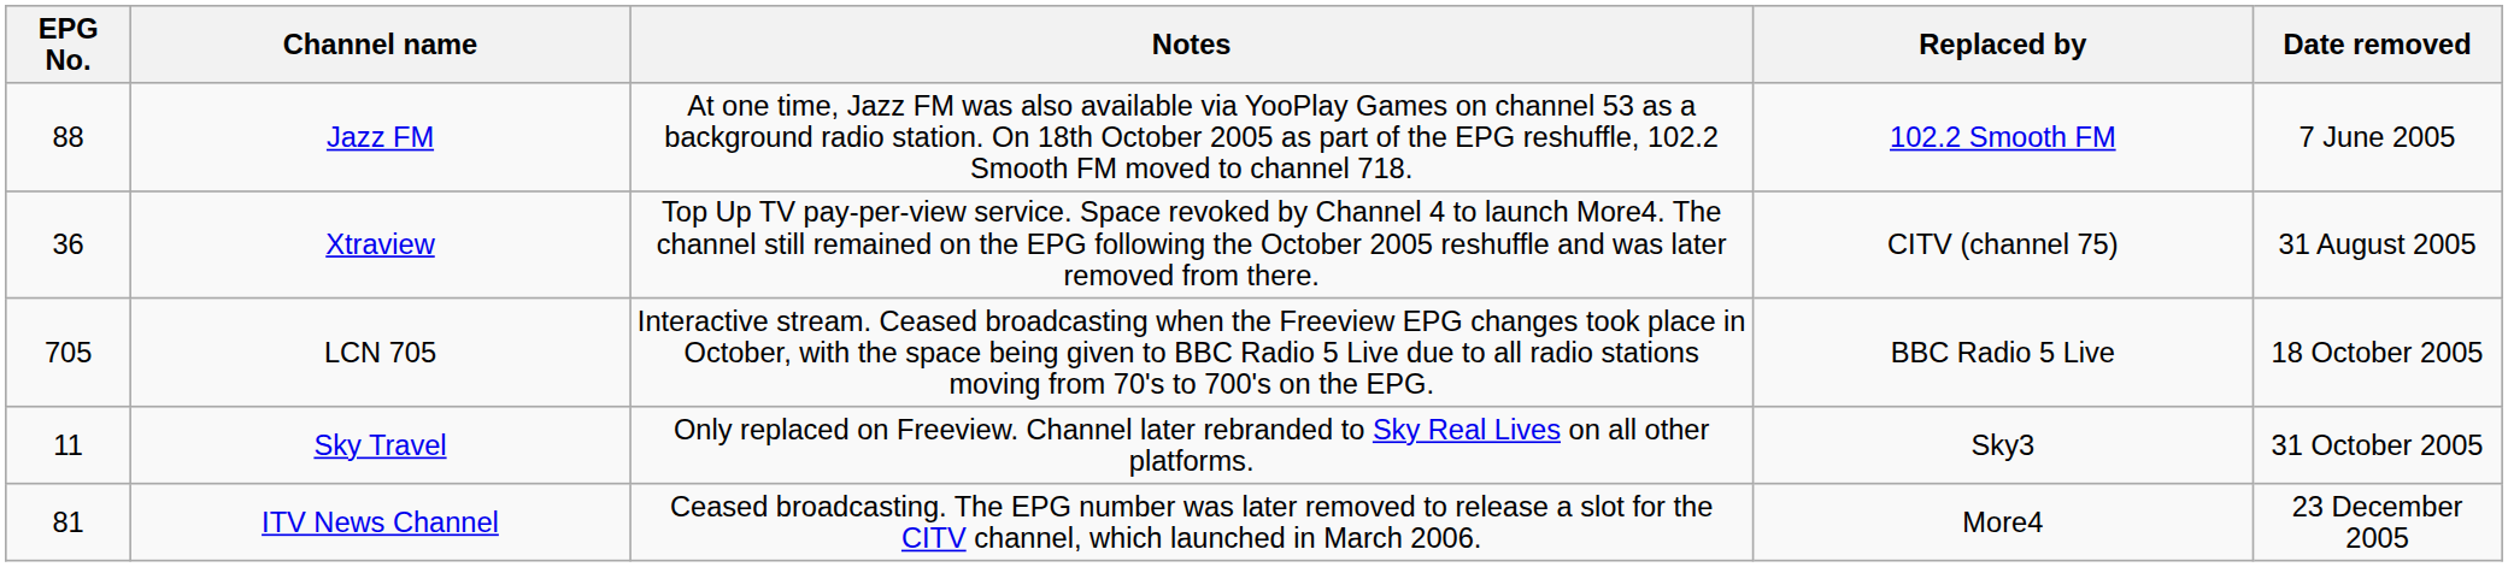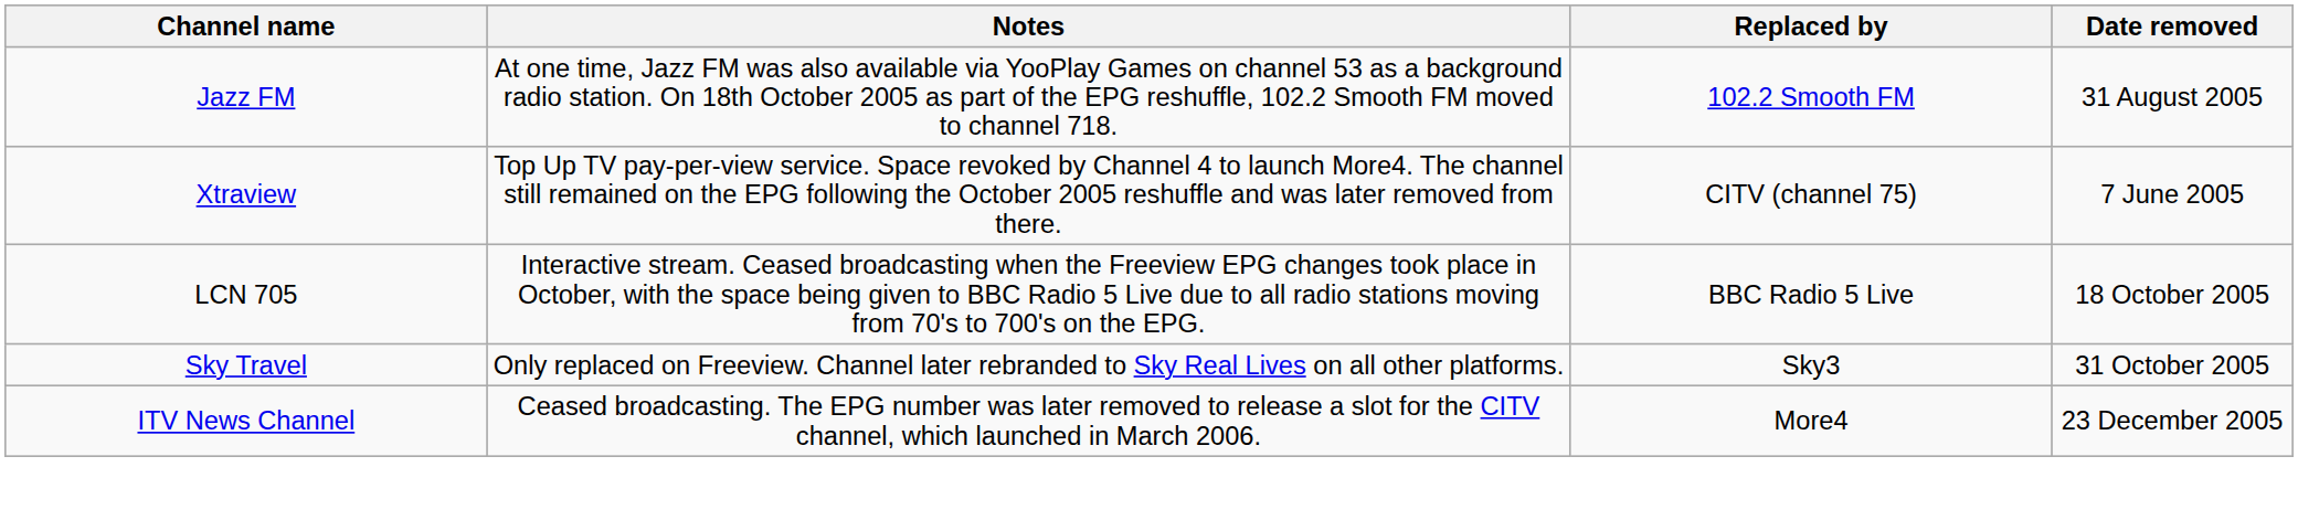- column: EPG No. | 88 | 36 | 705 | 11 | 81
Jazz FM | Date removed: 7 June 2005 -> 31 August 2005
Xtraview | Date removed: 31 August 2005 -> 7 June 2005
